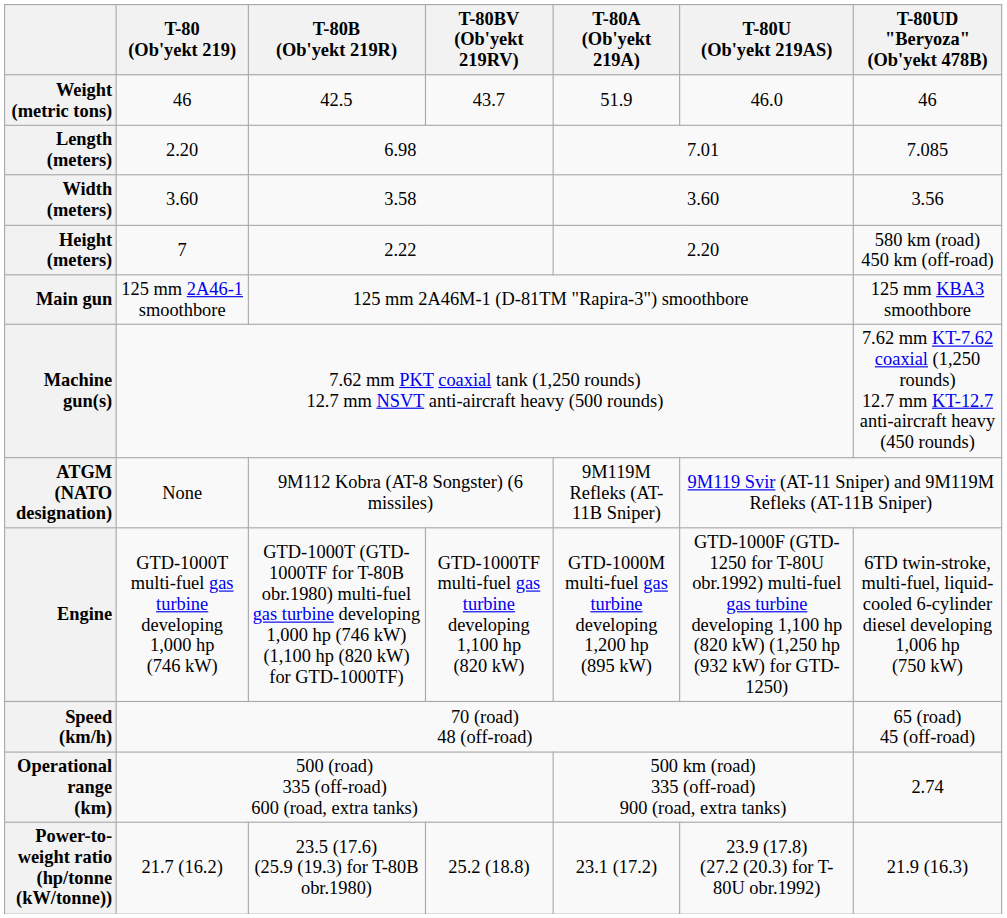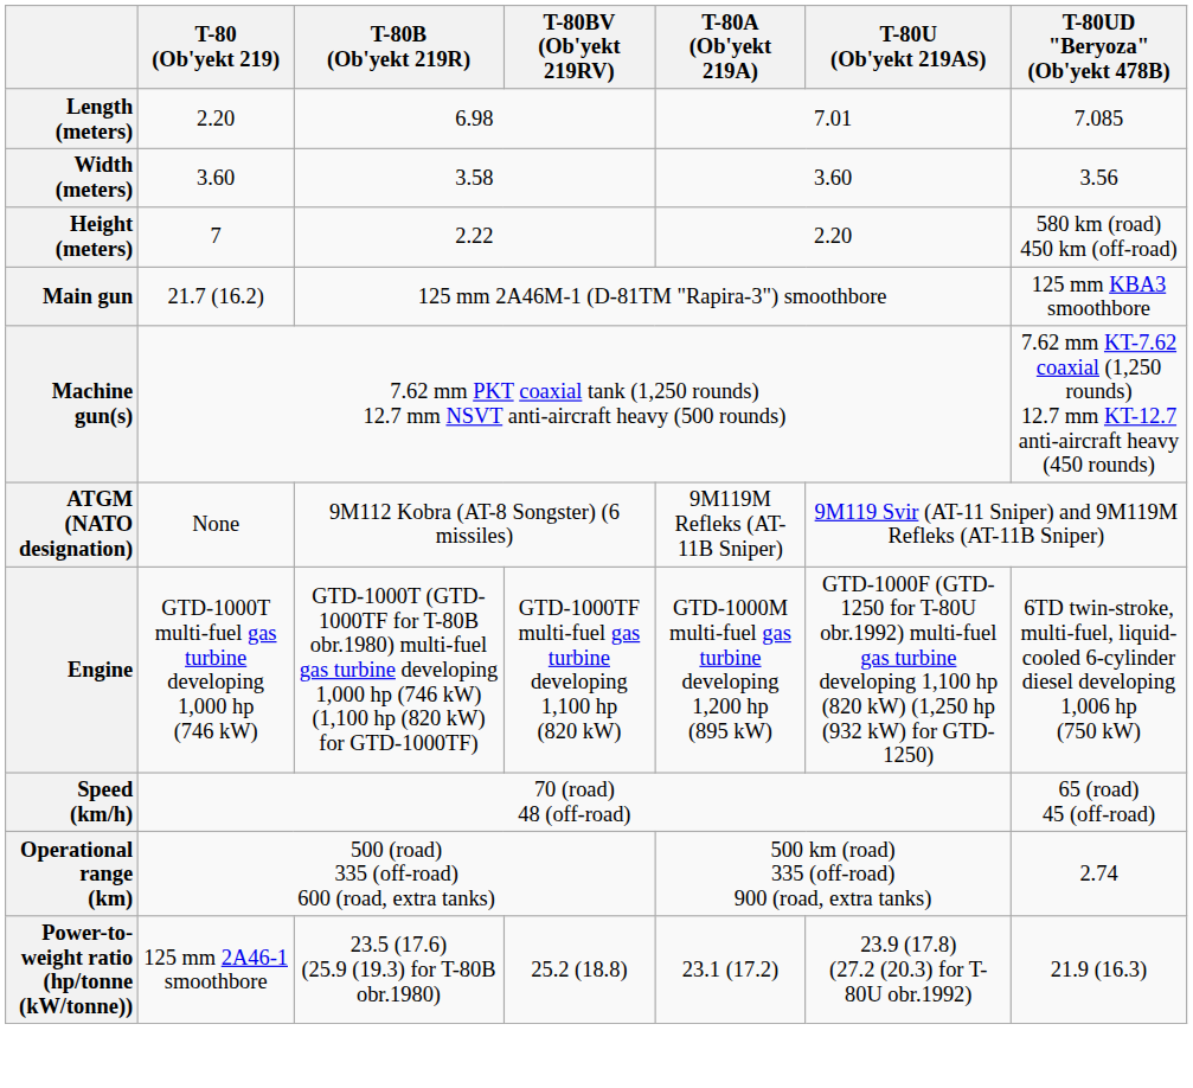- row: Weight (metric tons) | 46 | 42.5 | 43.7 | 51.9 | 46.0 | 46
Main gun | T-80 (Ob'yekt 219): 125 mm 2A46-1 smoothbore -> 21.7 (16.2)
Power-to-weight ratio (hp/tonne (kW/tonne)) | T-80 (Ob'yekt 219): 21.7 (16.2) -> 125 mm 2A46-1 smoothbore
